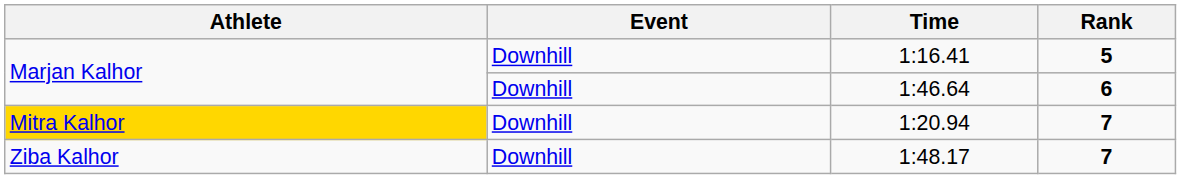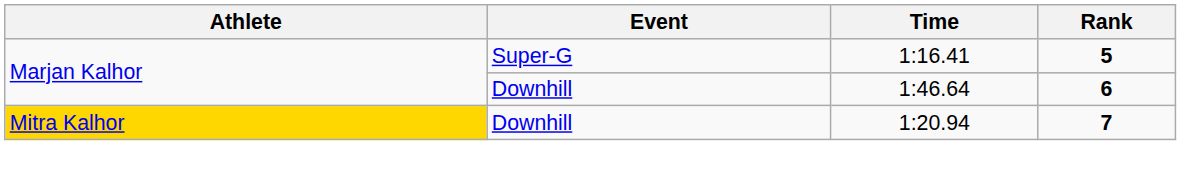1:16.41 | Event: Downhill -> Super-G
- row: Ziba Kalhor | Downhill | 1:48.17 | 7
